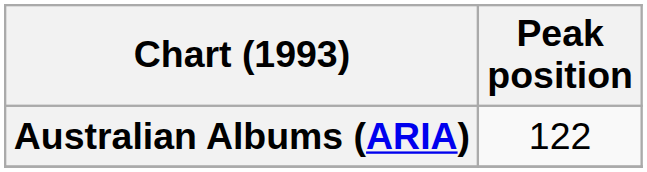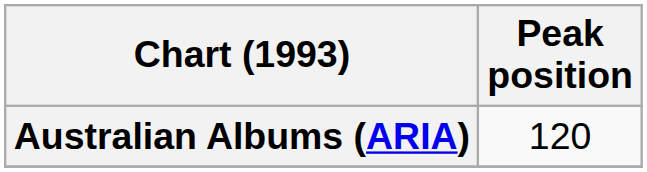Australian Albums (ARIA) | Peak position: 122 -> 120
